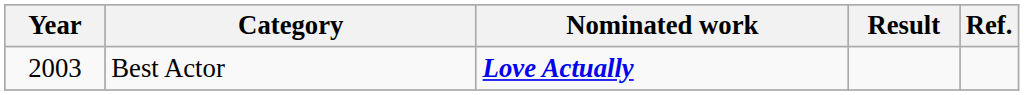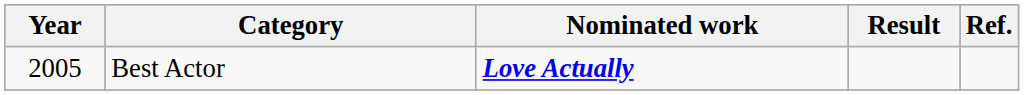Best Actor | Year: 2003 -> 2005
